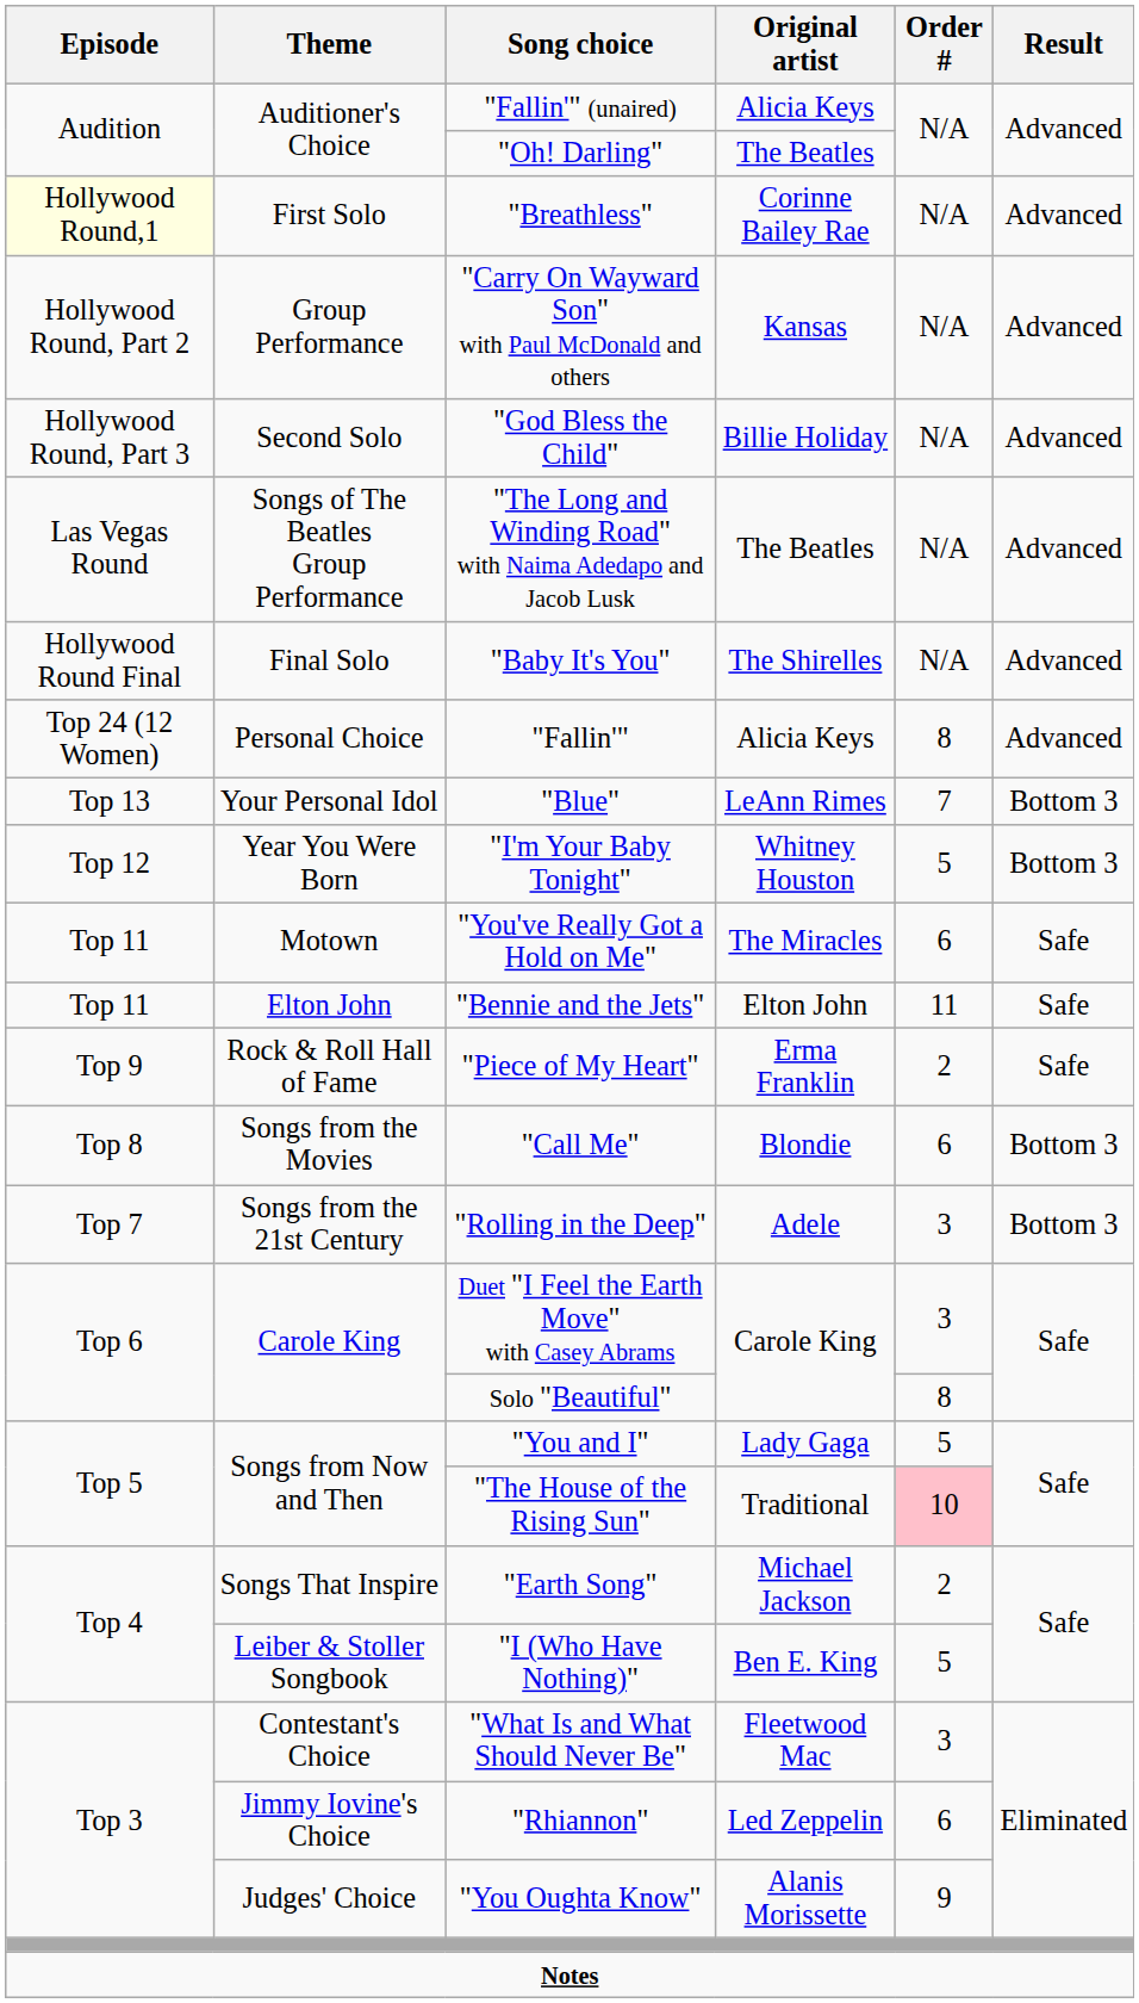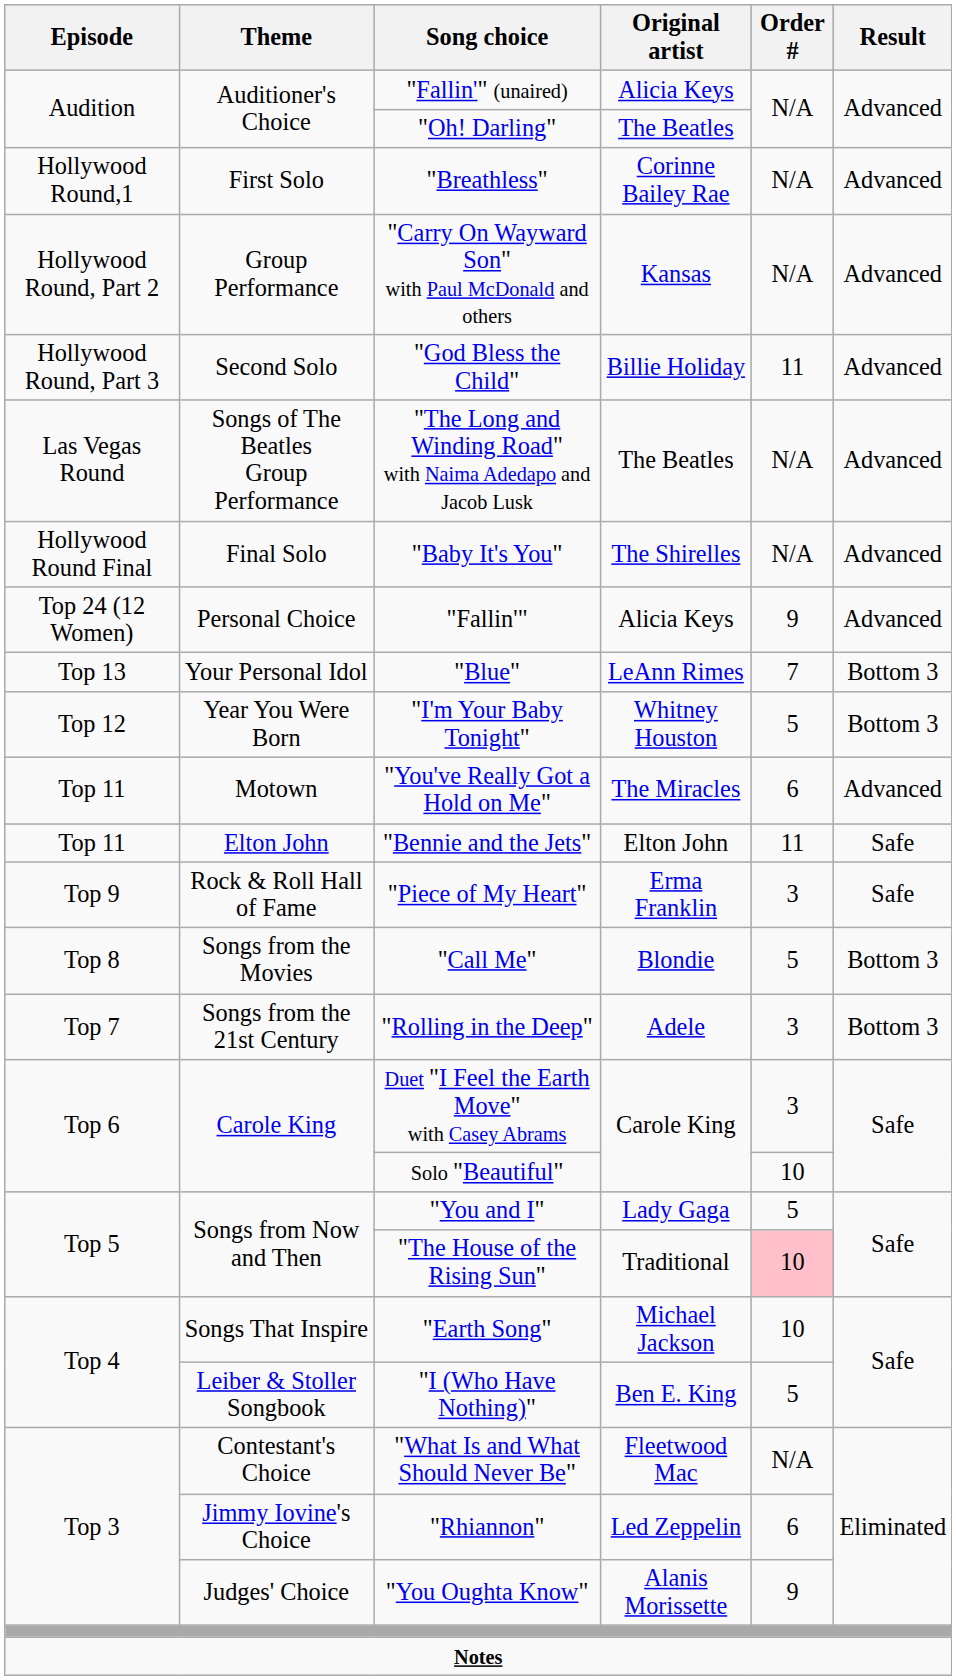"Breathless" | Episode: lightyellow background -> no background
"God Bless the Child" | Order #: N/A -> 11
"Fallin'" | Order #: 8 -> 9
"You've Really Got a Hold on Me" | Result: Safe -> Advanced
"Piece of My Heart" | Order #: 2 -> 3
"Call Me" | Order #: 6 -> 5
Solo "Beautiful" | Order #: 8 -> 10
"Earth Song" | Order #: 2 -> 10
"What Is and What Should Never Be" | Order #: 3 -> N/A
